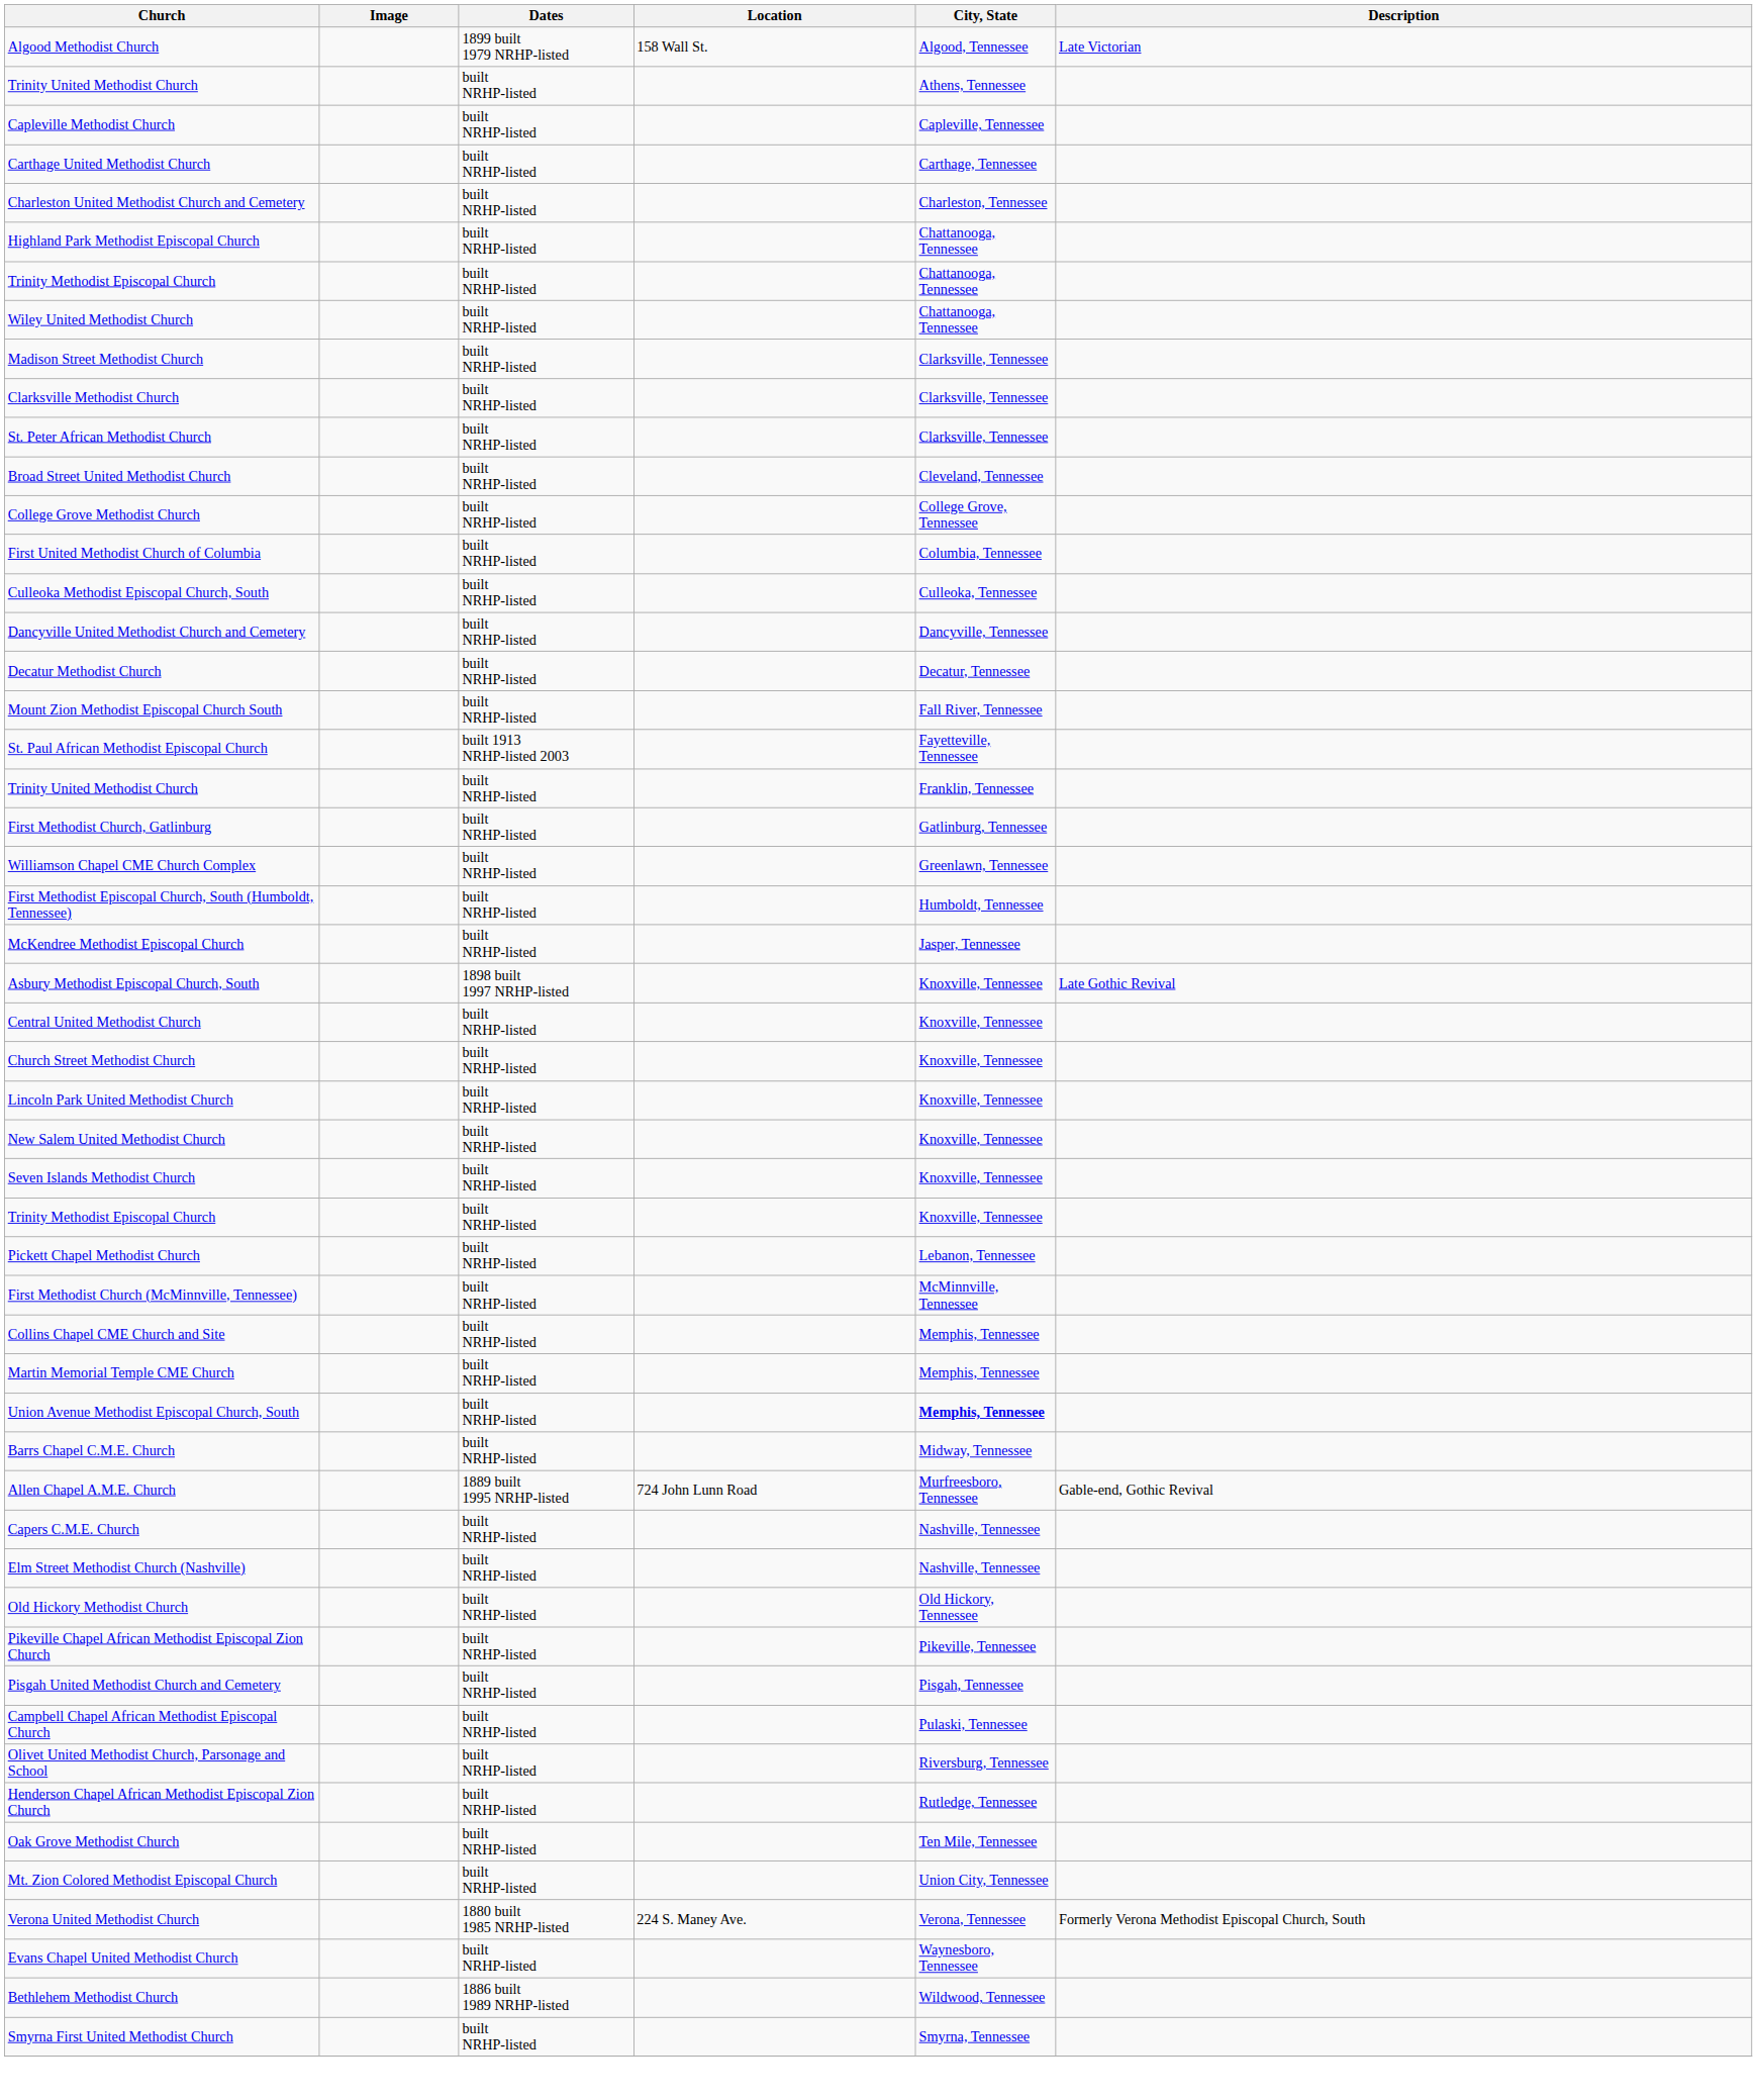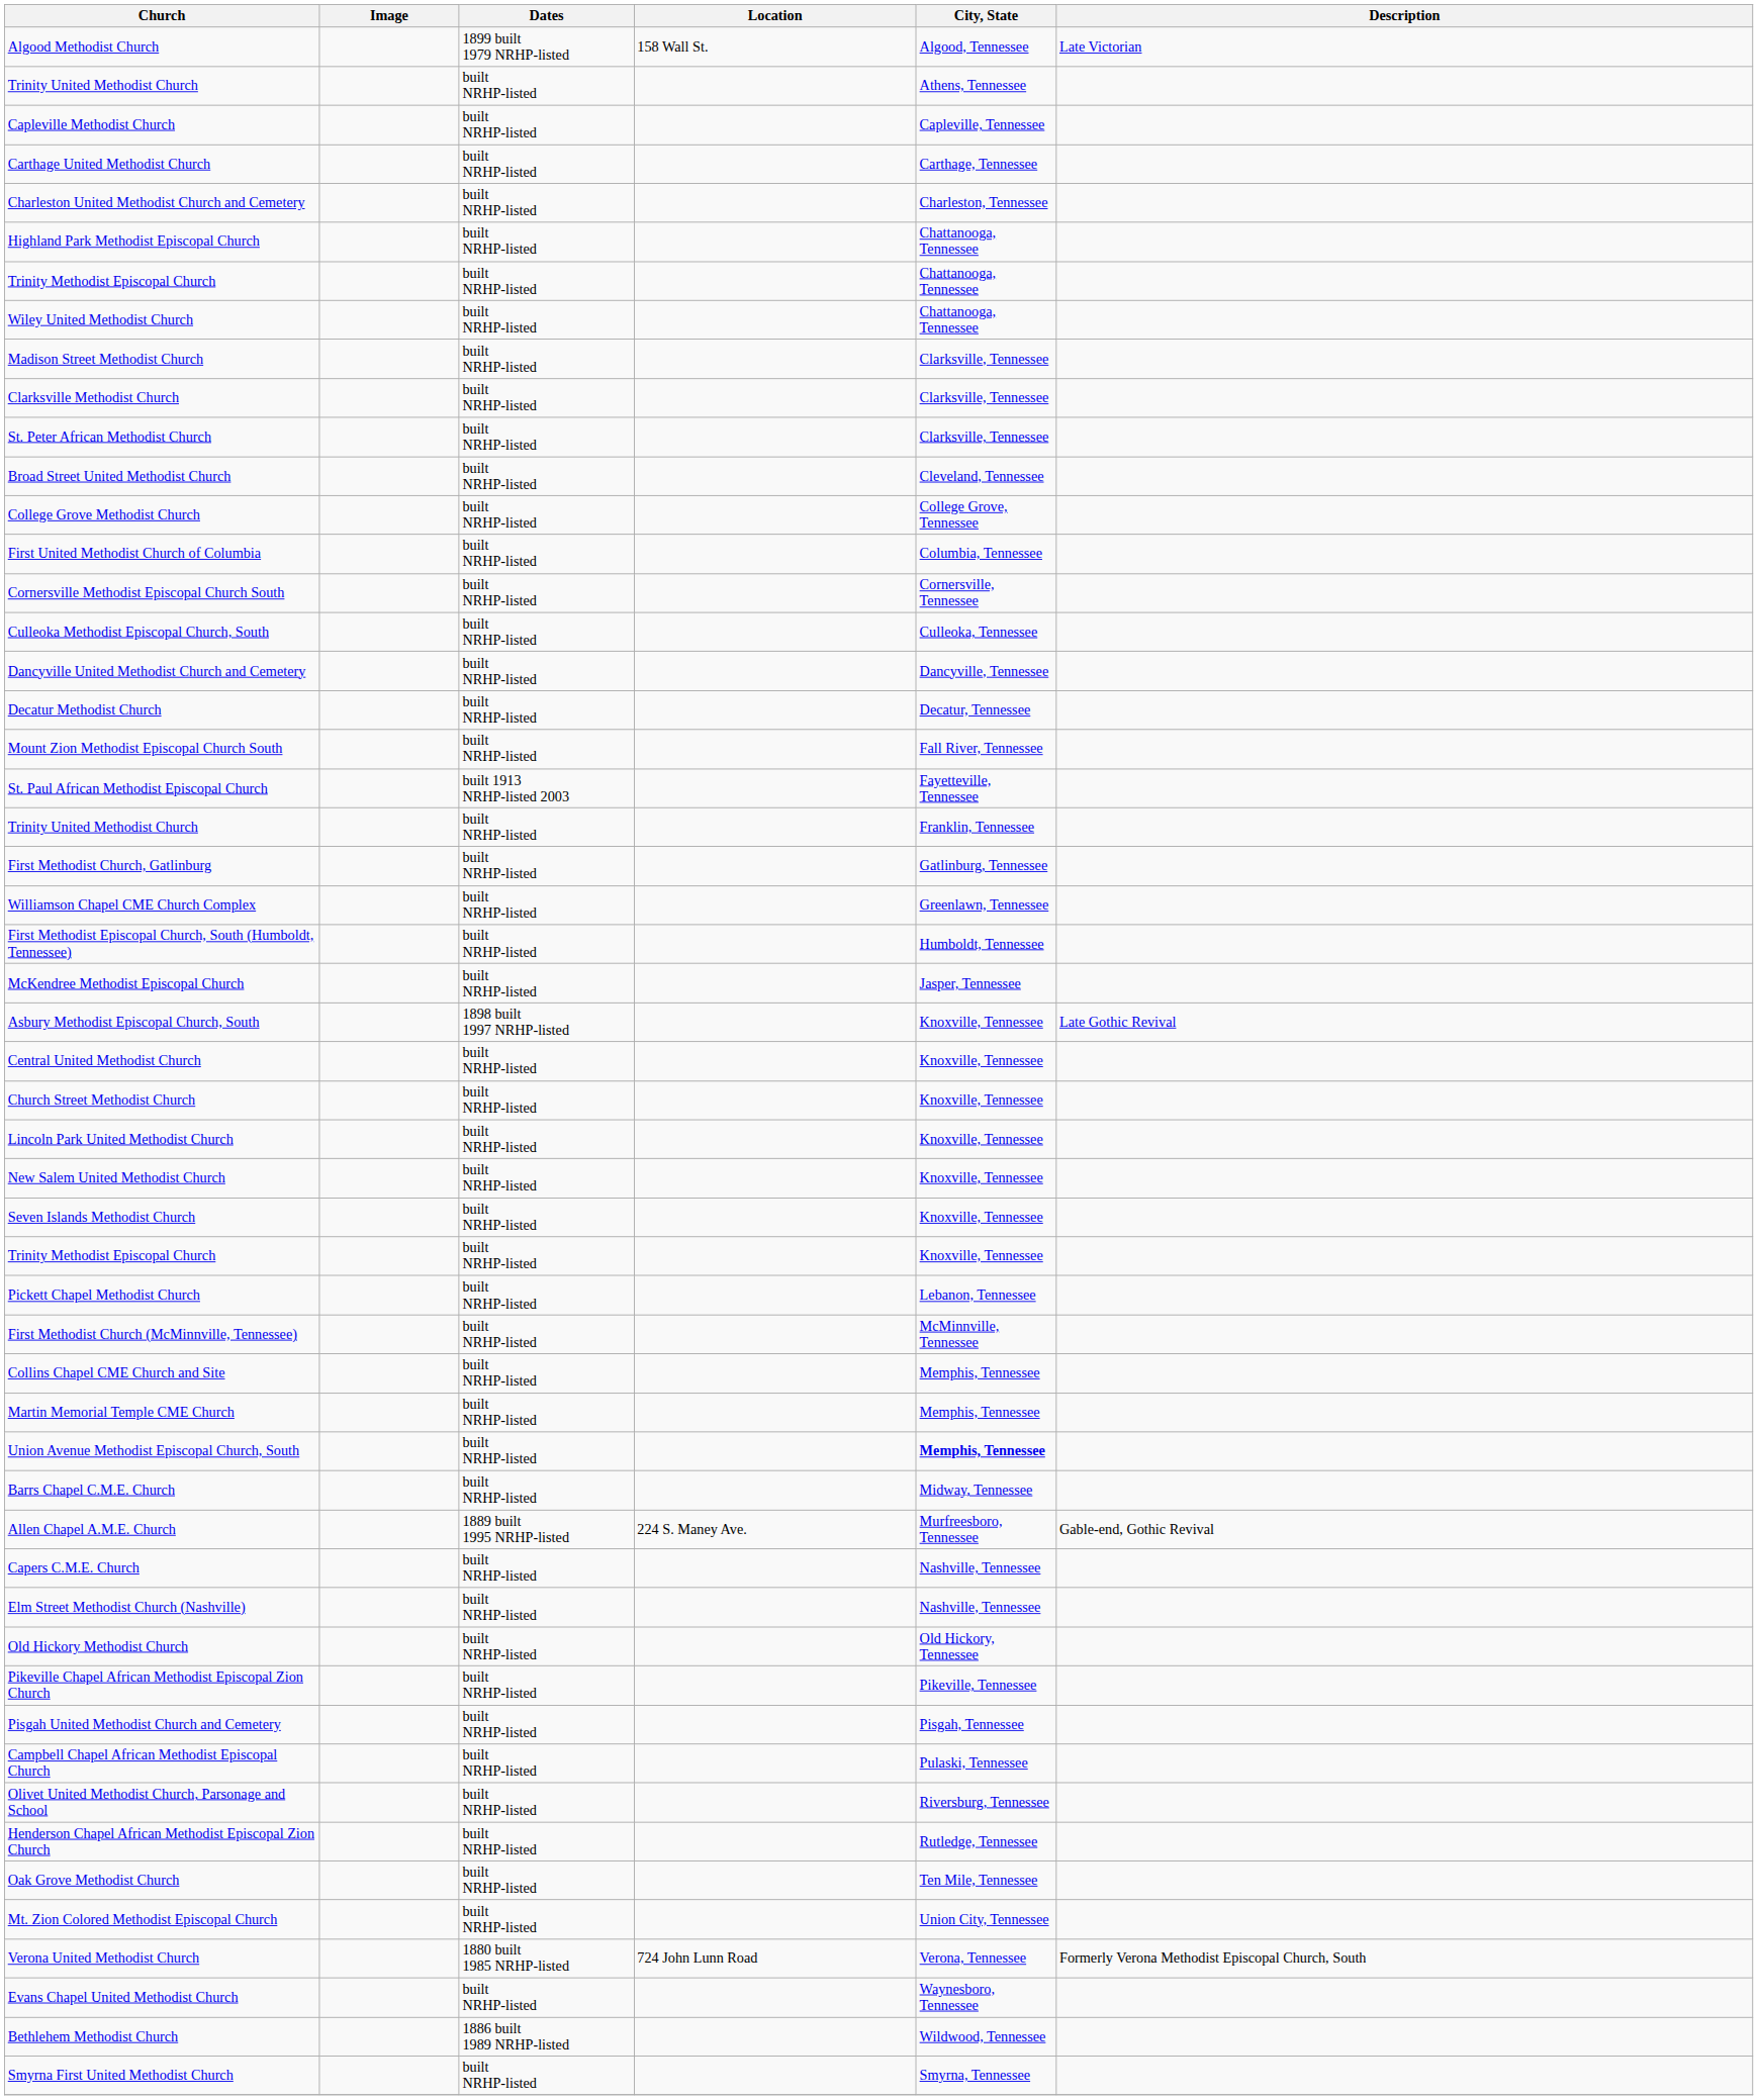+ row: Cornersville Methodist Episcopal Church South | built NRHP-listed | Cornersville, Tennessee
Allen Chapel A.M.E. Church | Location: 724 John Lunn Road -> 224 S. Maney Ave.
Verona United Methodist Church | Location: 224 S. Maney Ave. -> 724 John Lunn Road
